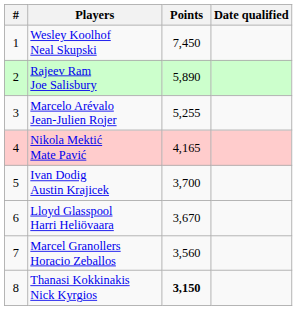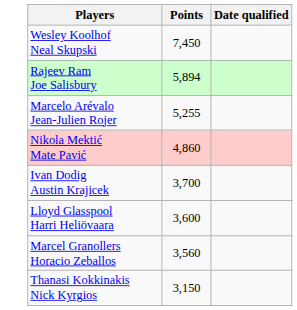- column: # | 1 | 2 | 3 | 4 | 5 | 6 | 7 | 8
Rajeev Ram Joe Salisbury | Points: 5,890 -> 5,894
Nikola Mektić Mate Pavić | Points: 4,165 -> 4,860
Lloyd Glasspool Harri Heliövaara | Points: 3,670 -> 3,600
Thanasi Kokkinakis Nick Kyrgios | Points: bold -> normal
